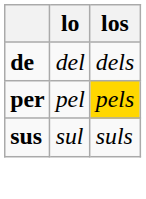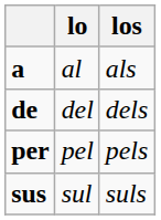+ row: a | al | als
per | los: gold background -> no background
